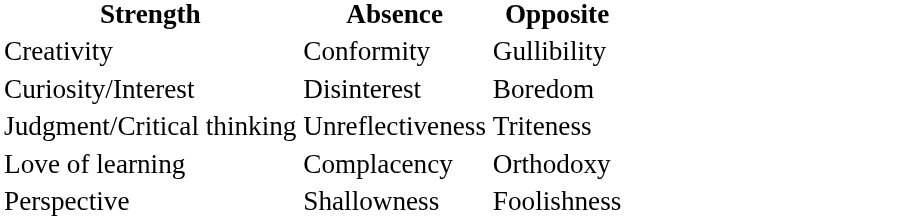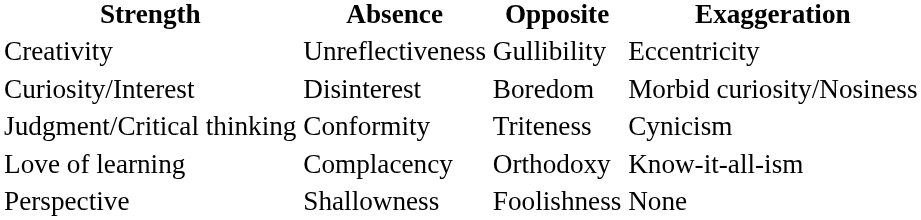+ column: Exaggeration | Eccentricity | Morbid curiosity/Nosiness | Cynicism | Know-it-all-ism | None
Creativity | Absence: Conformity -> Unreflectiveness
Judgment/Critical thinking | Absence: Unreflectiveness -> Conformity
